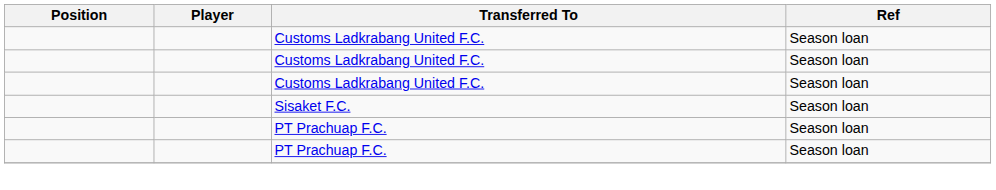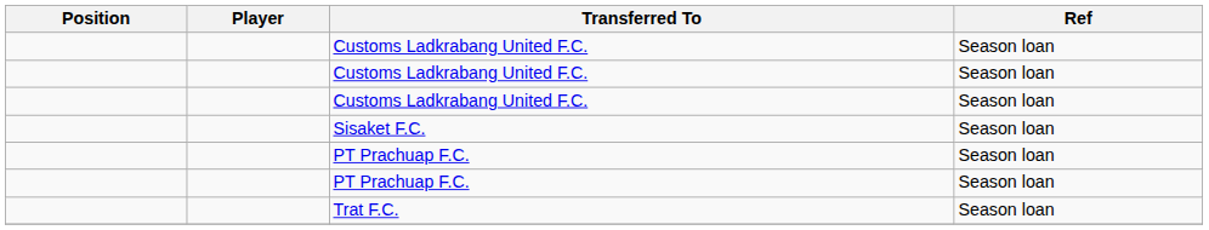+ row: Trat F.C. | Season loan
